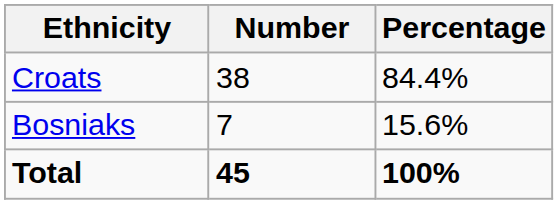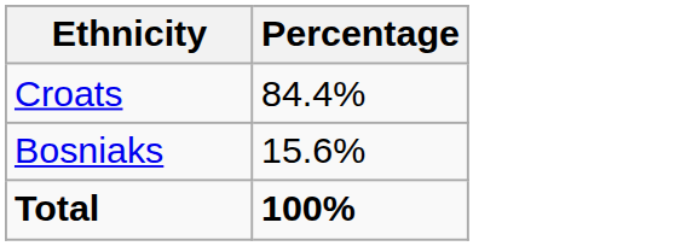- column: Number | 38 | 7 | 45
